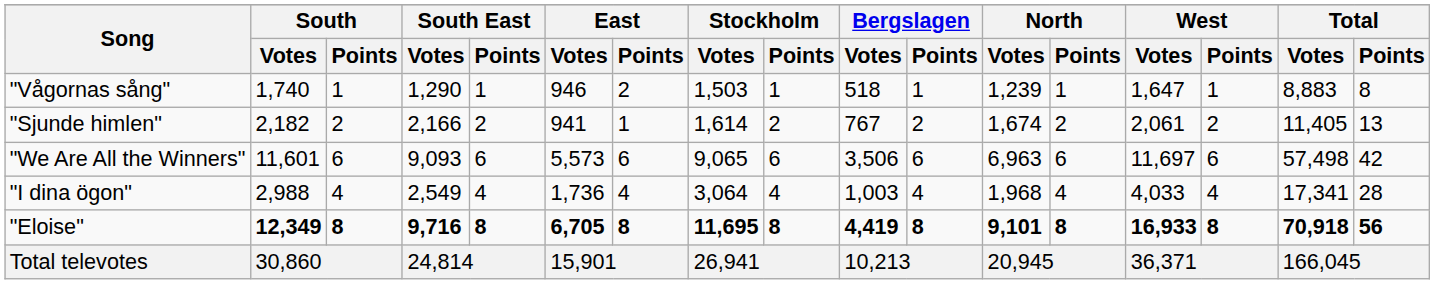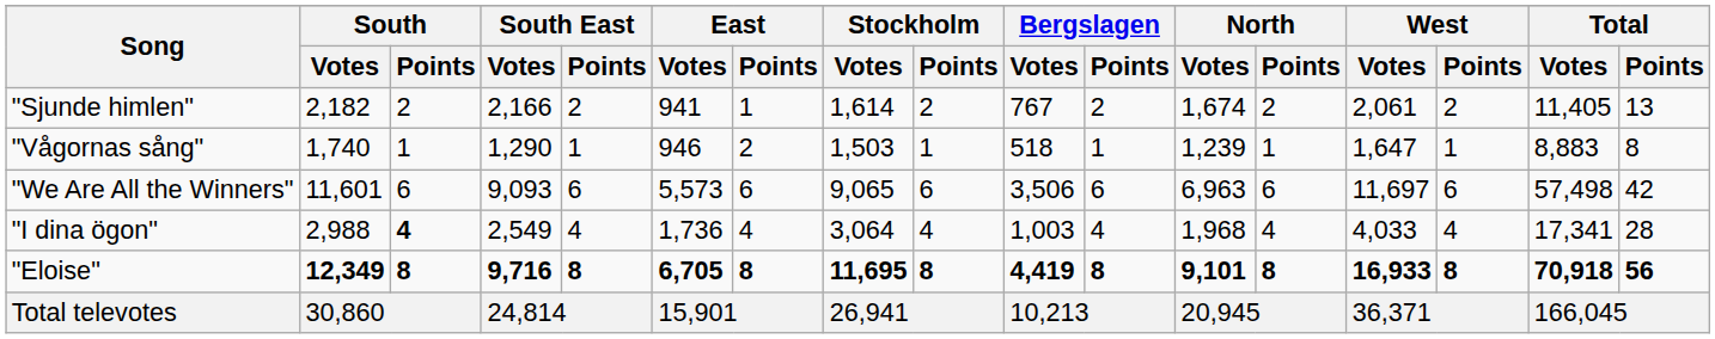rows swapped: "Vågornas sång" <-> "Sjunde himlen"
"I dina ögon" | South / Points: normal -> bold
